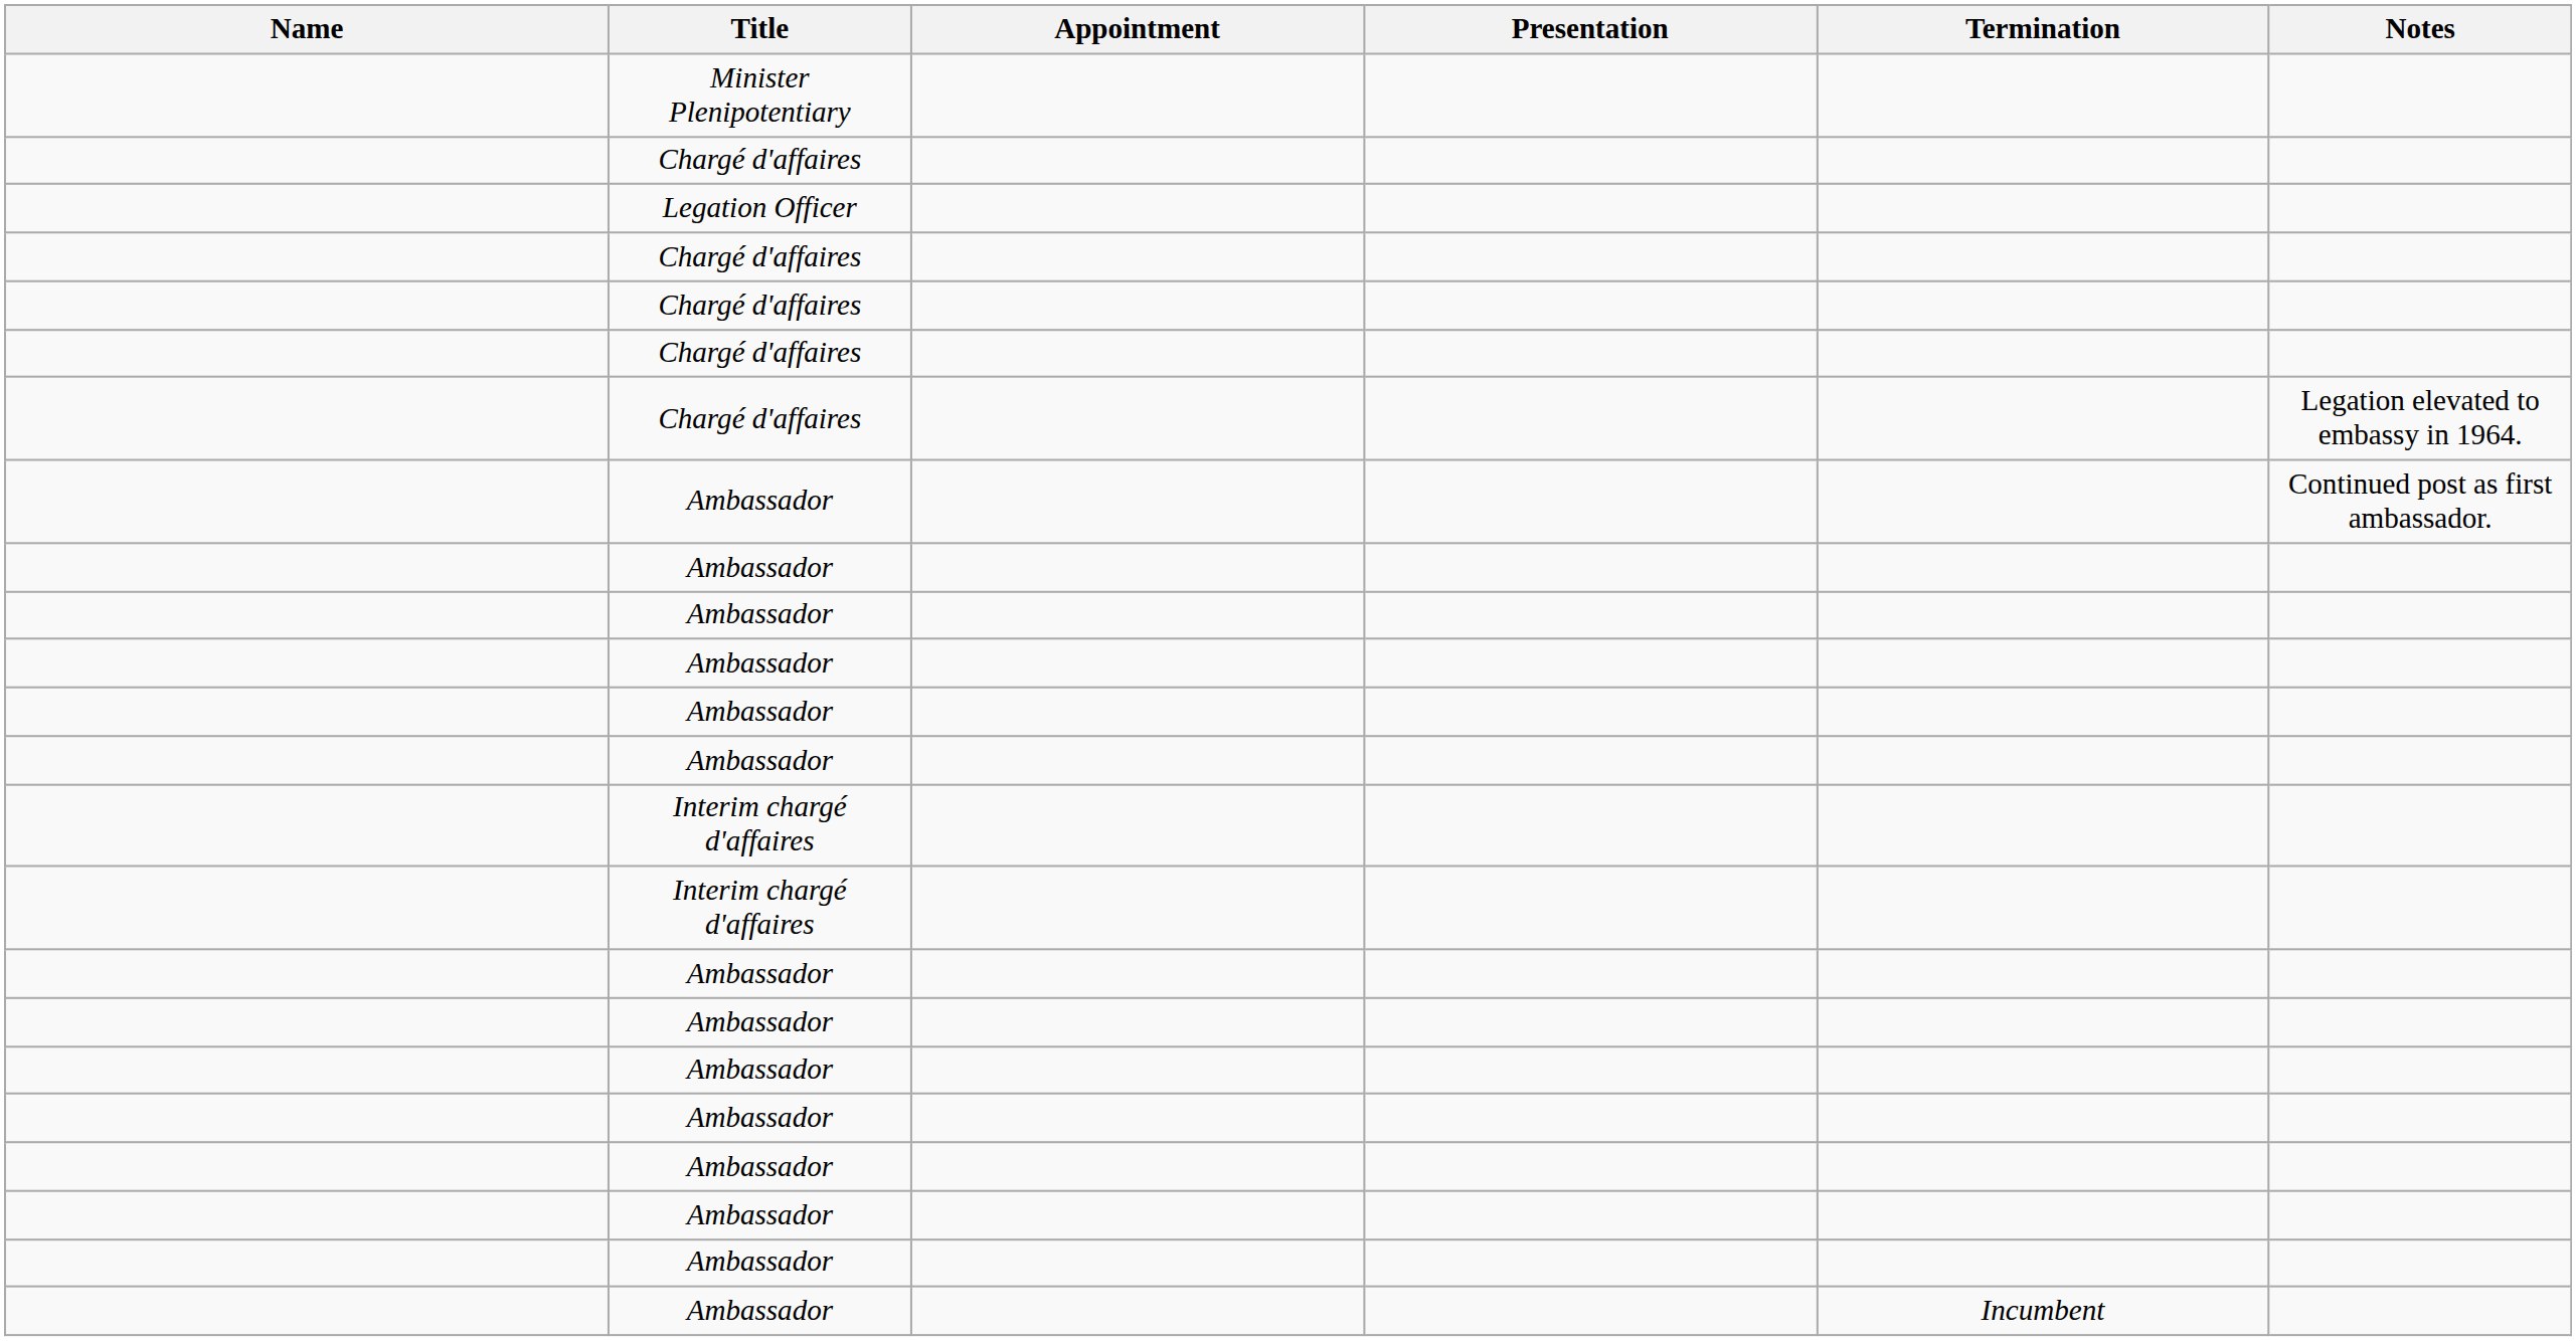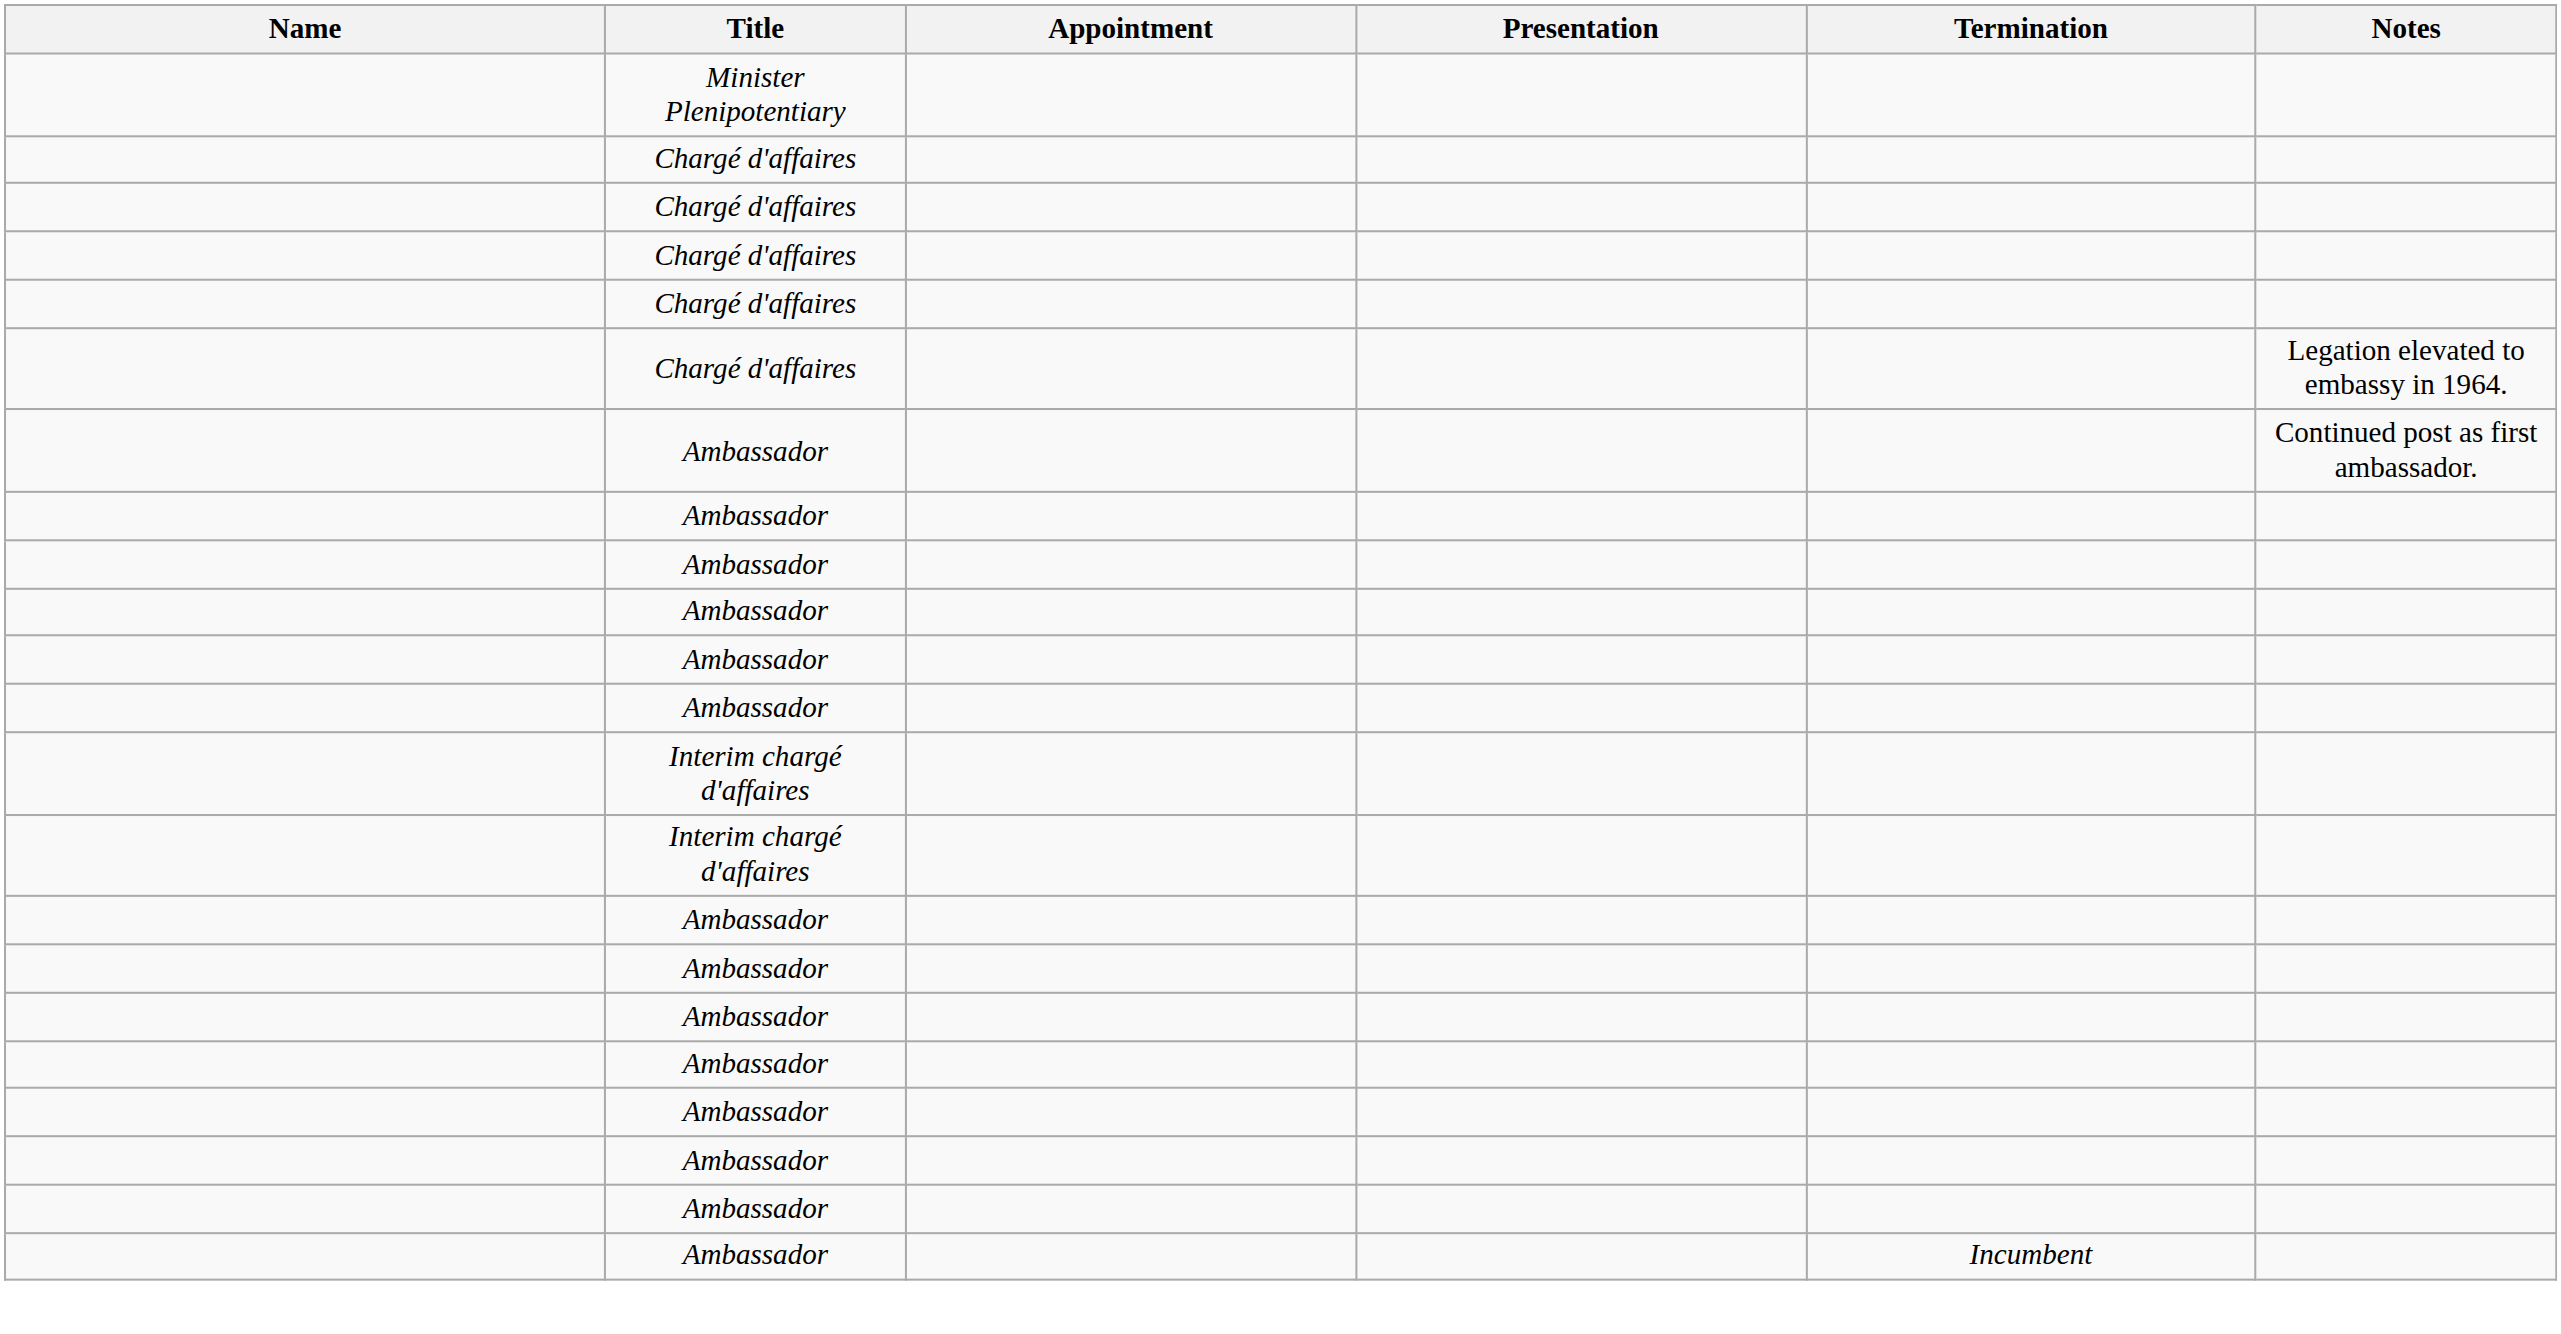- row: Legation Officer
